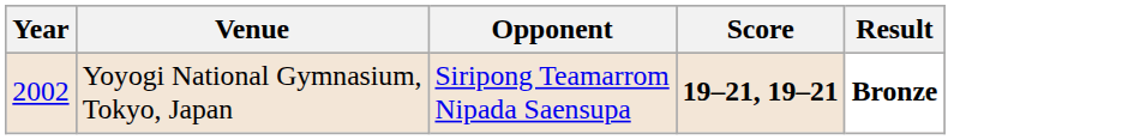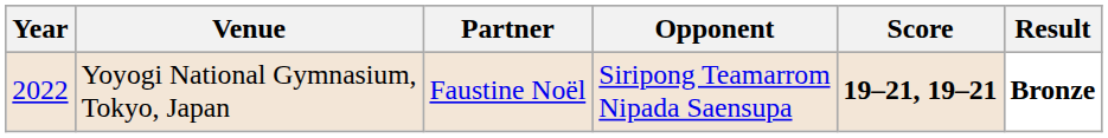+ column: Partner | Faustine Noël
Yoyogi National Gymnasium, Tokyo, Japan | Year: 2002 -> 2022
